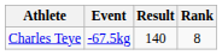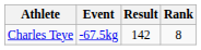Charles Teye | Result: 140 -> 142
